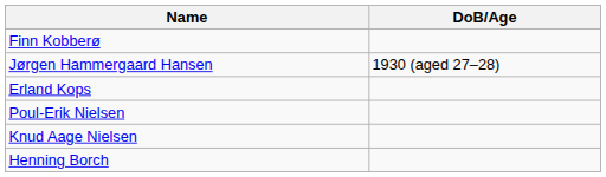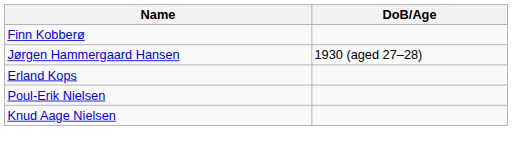- row: Henning Borch
